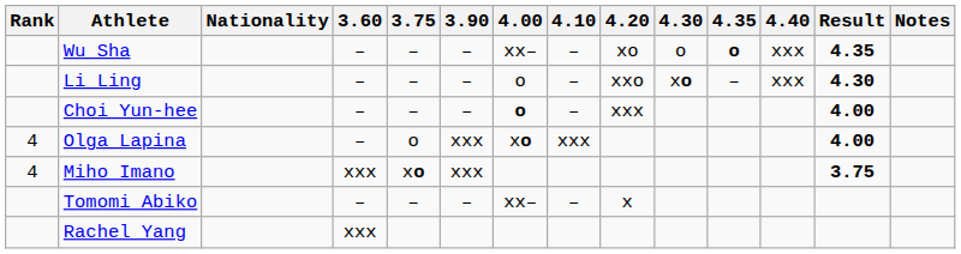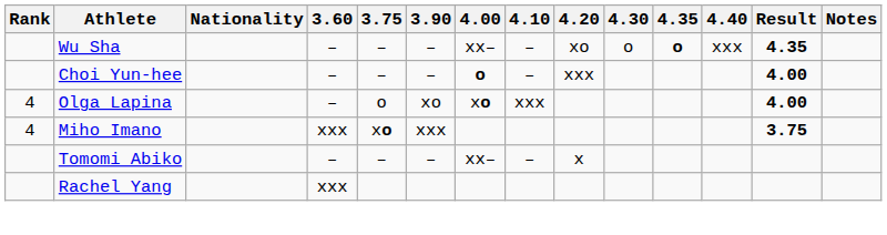- row: Li Ling | – | – | – | o | – | xxo | xo | – | xxx | 4.30
Olga Lapina | 3.90: xxx -> xo
